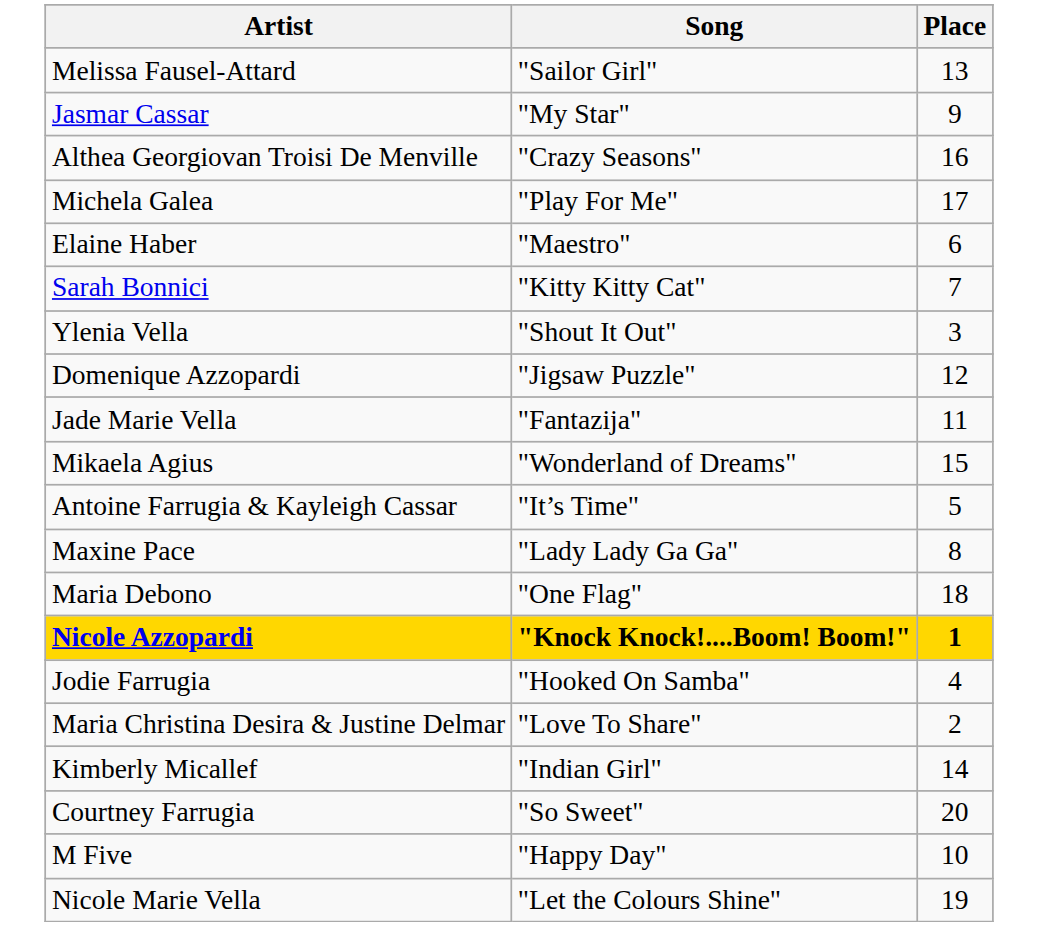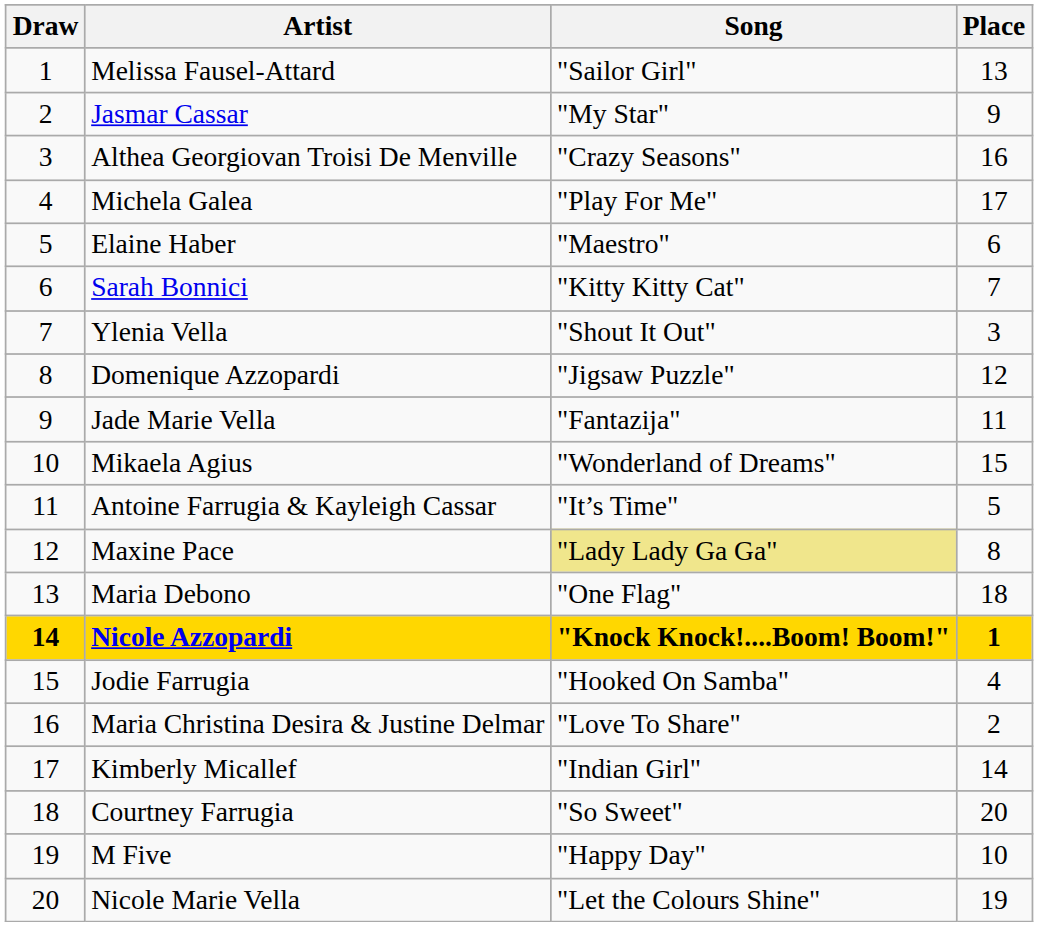+ column: Draw | 1 | 2 | 3 | 4 | 5 | 6 | 7 | 8 | 9 | 10 | 11 | 12 | 13 | 14 | 15 | 16 | 17 | 18 | 19 | 20
Maxine Pace | Song: no background -> khaki background
